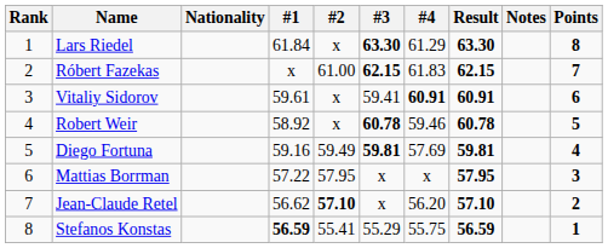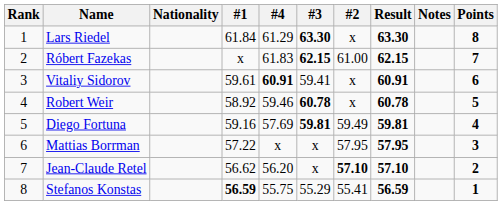columns swapped: #2 <-> #4
